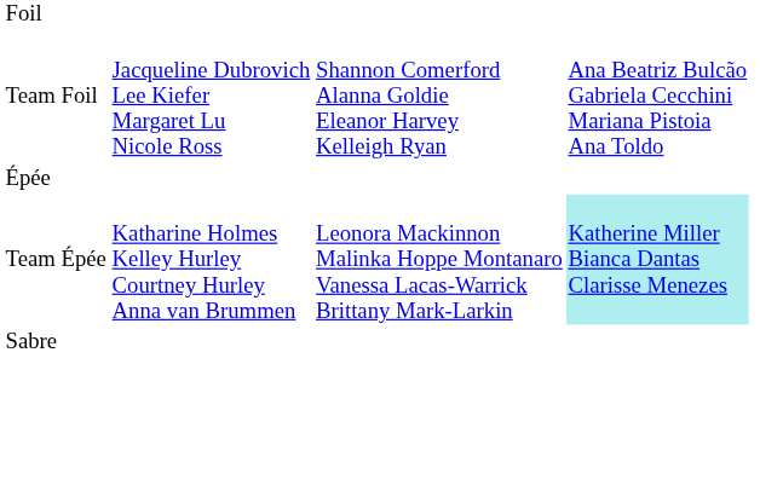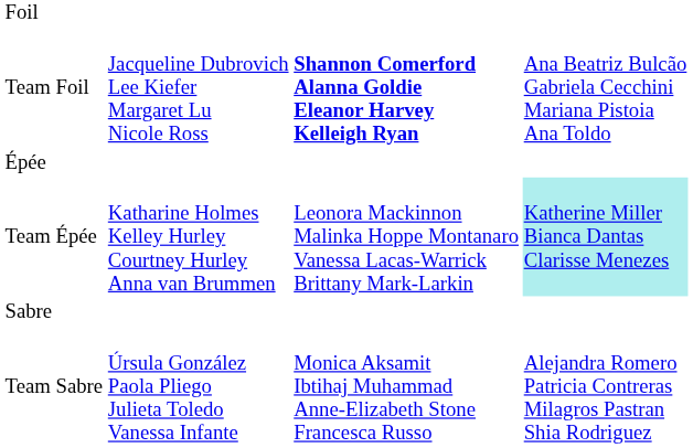Team Foil | column 3: normal -> bold
+ row: Team Sabre | Úrsula González Paola Pliego Julieta Toledo Vanessa Infante | Monica Aksamit Ibtihaj Muhammad Anne-Elizabeth Stone Francesca Russo | Alejandra Romero Patricia Contreras Milagros Pastran Shia Rodriguez
